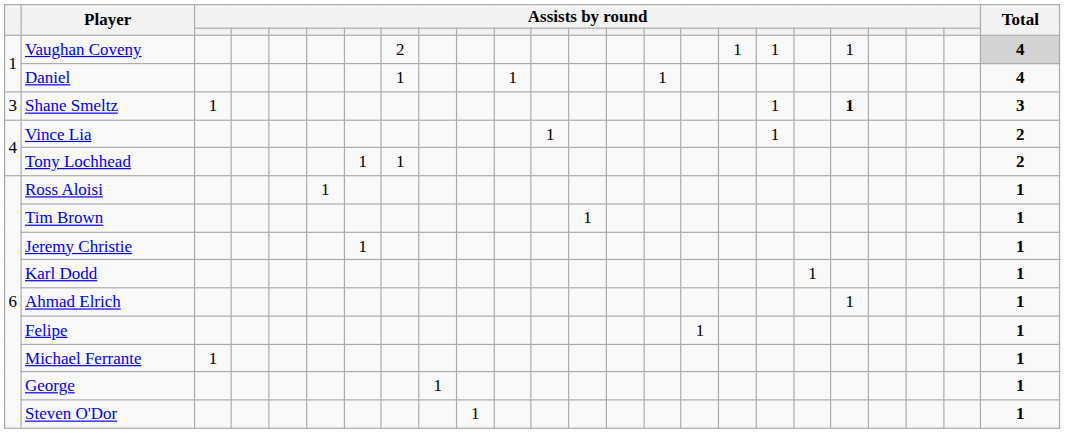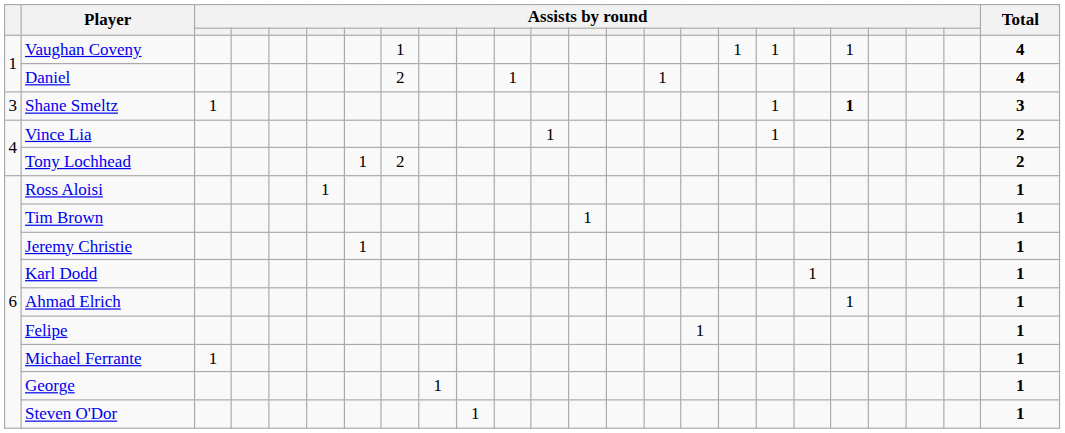Vaughan Coveny | column 8: 2 -> 1
Vaughan Coveny | column 24: lightgrey background -> no background
Daniel | column 8: 1 -> 2
Tony Lochhead | column 8: 1 -> 2
